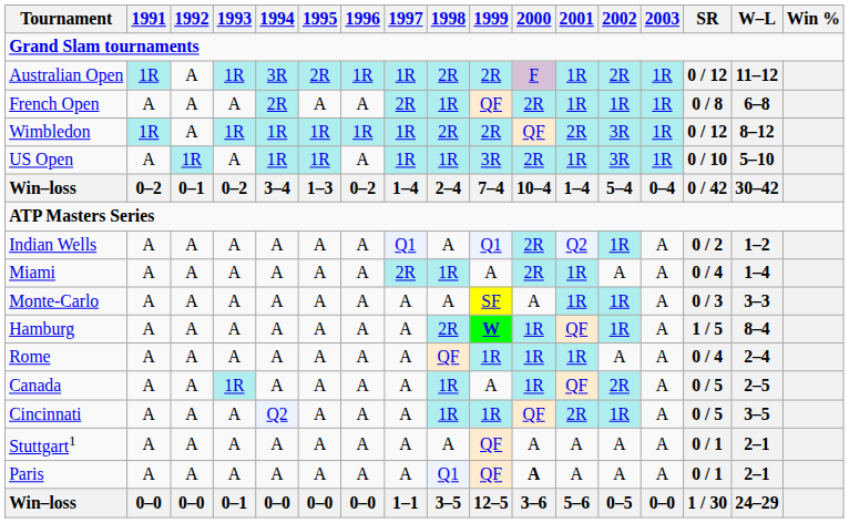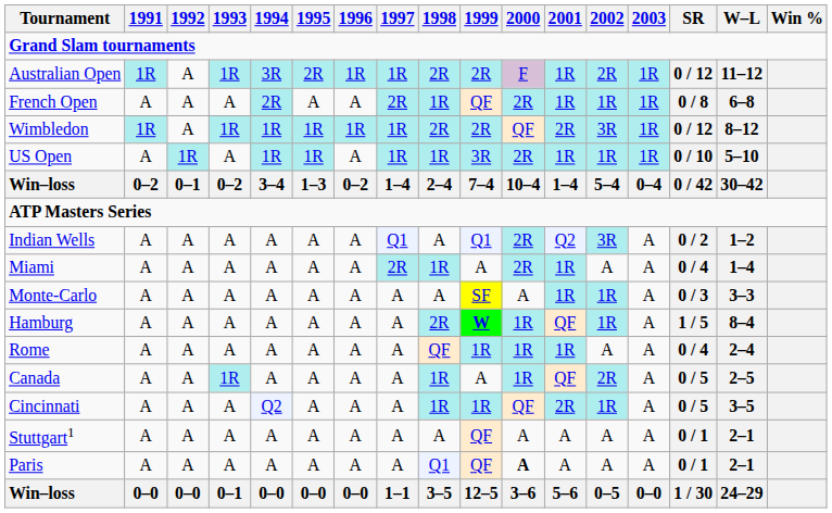US Open | 2002: 3R -> 1R
Indian Wells | 2002: 1R -> 3R
